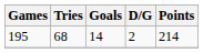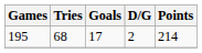195 | Goals: 14 -> 17
